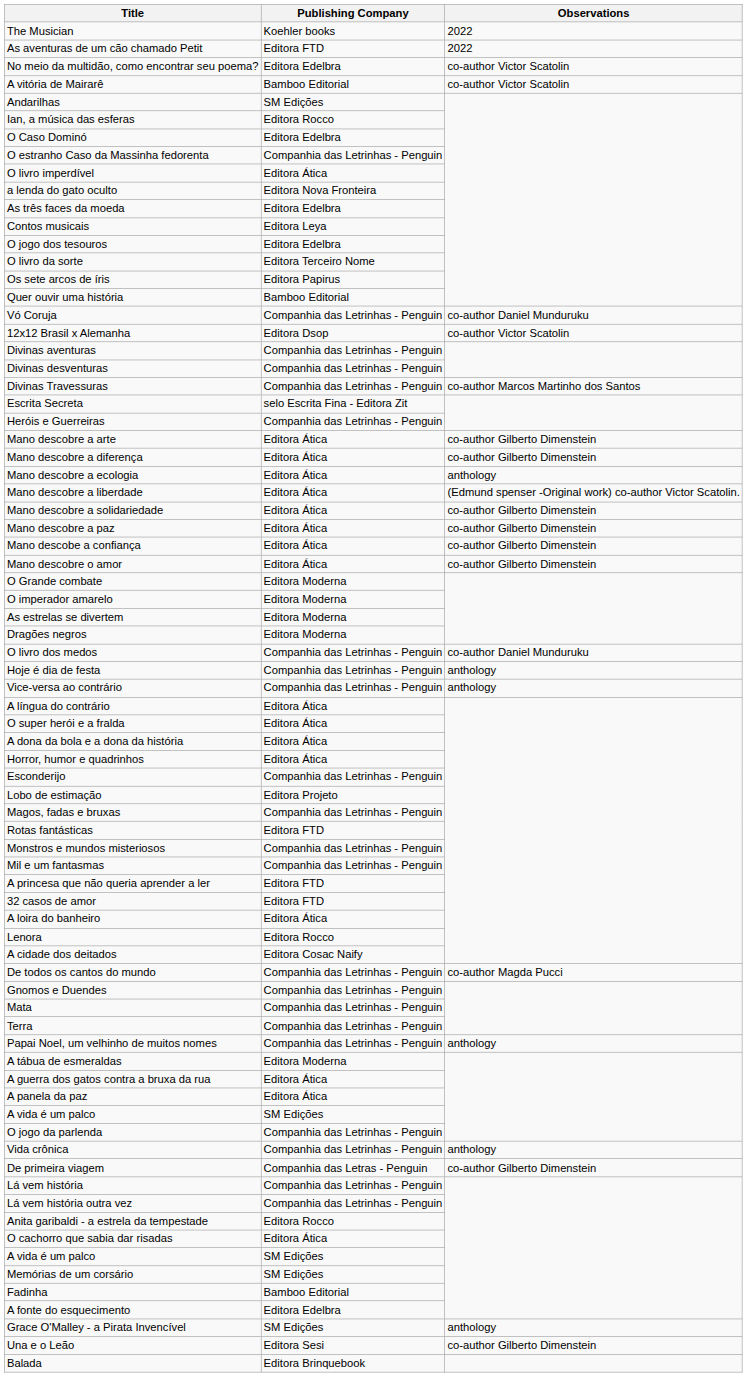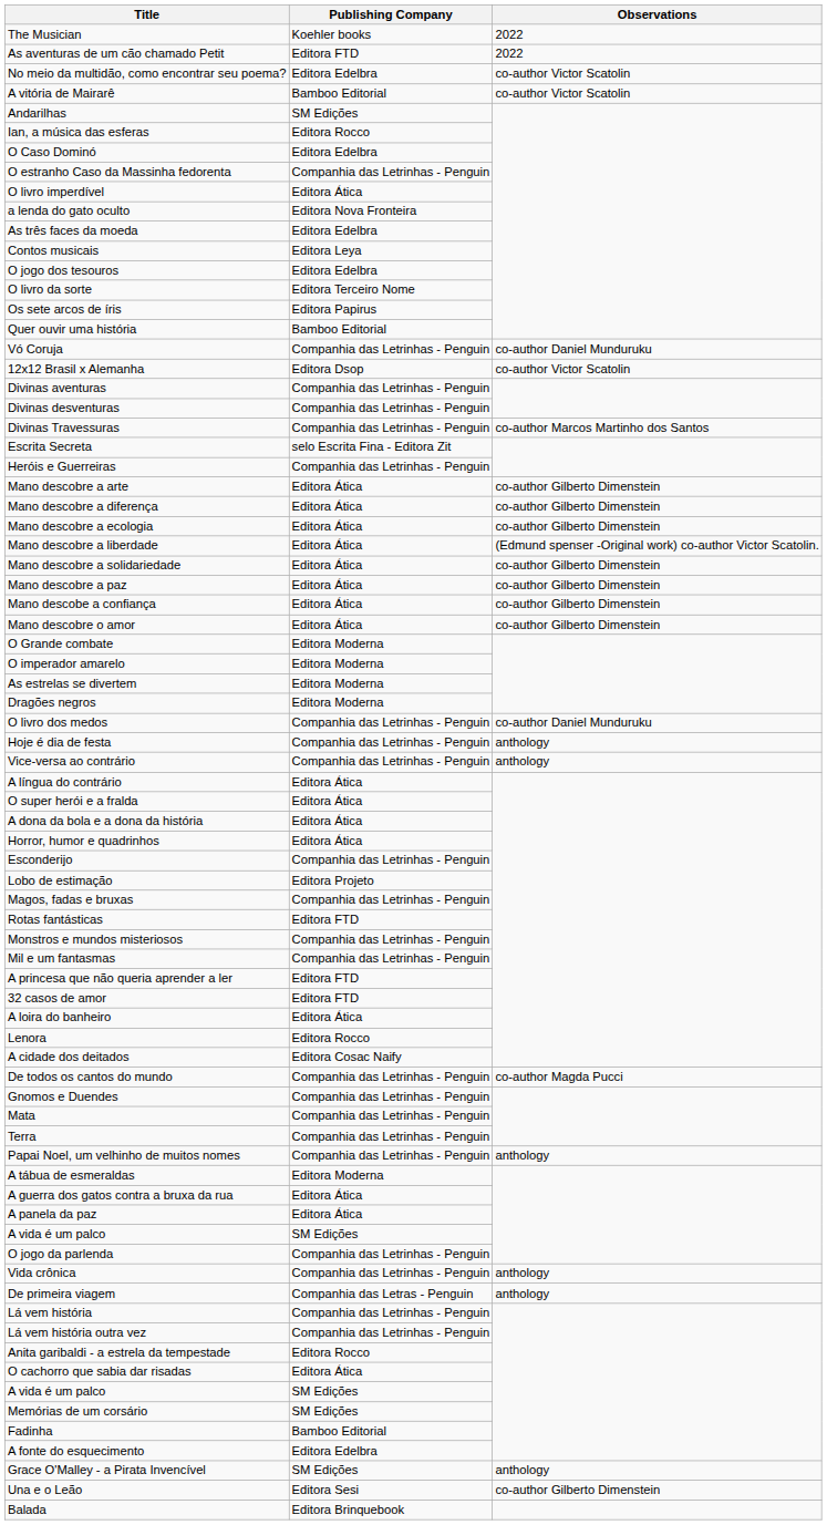Mano descobre a ecologia | Observations: anthology -> co-author Gilberto Dimenstein
De primeira viagem | Observations: co-author Gilberto Dimenstein -> anthology
